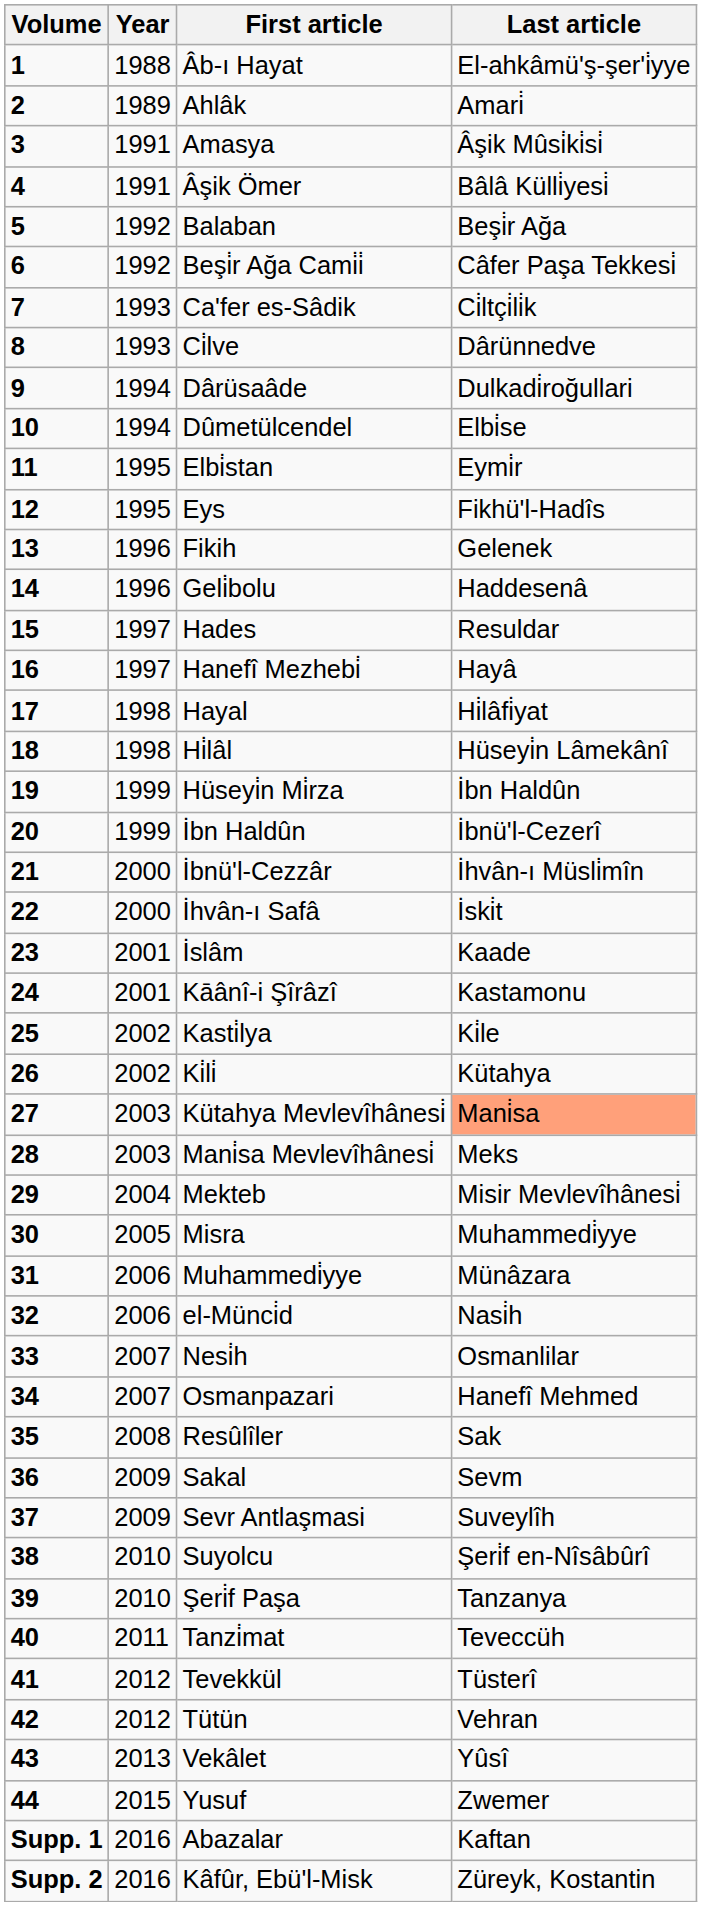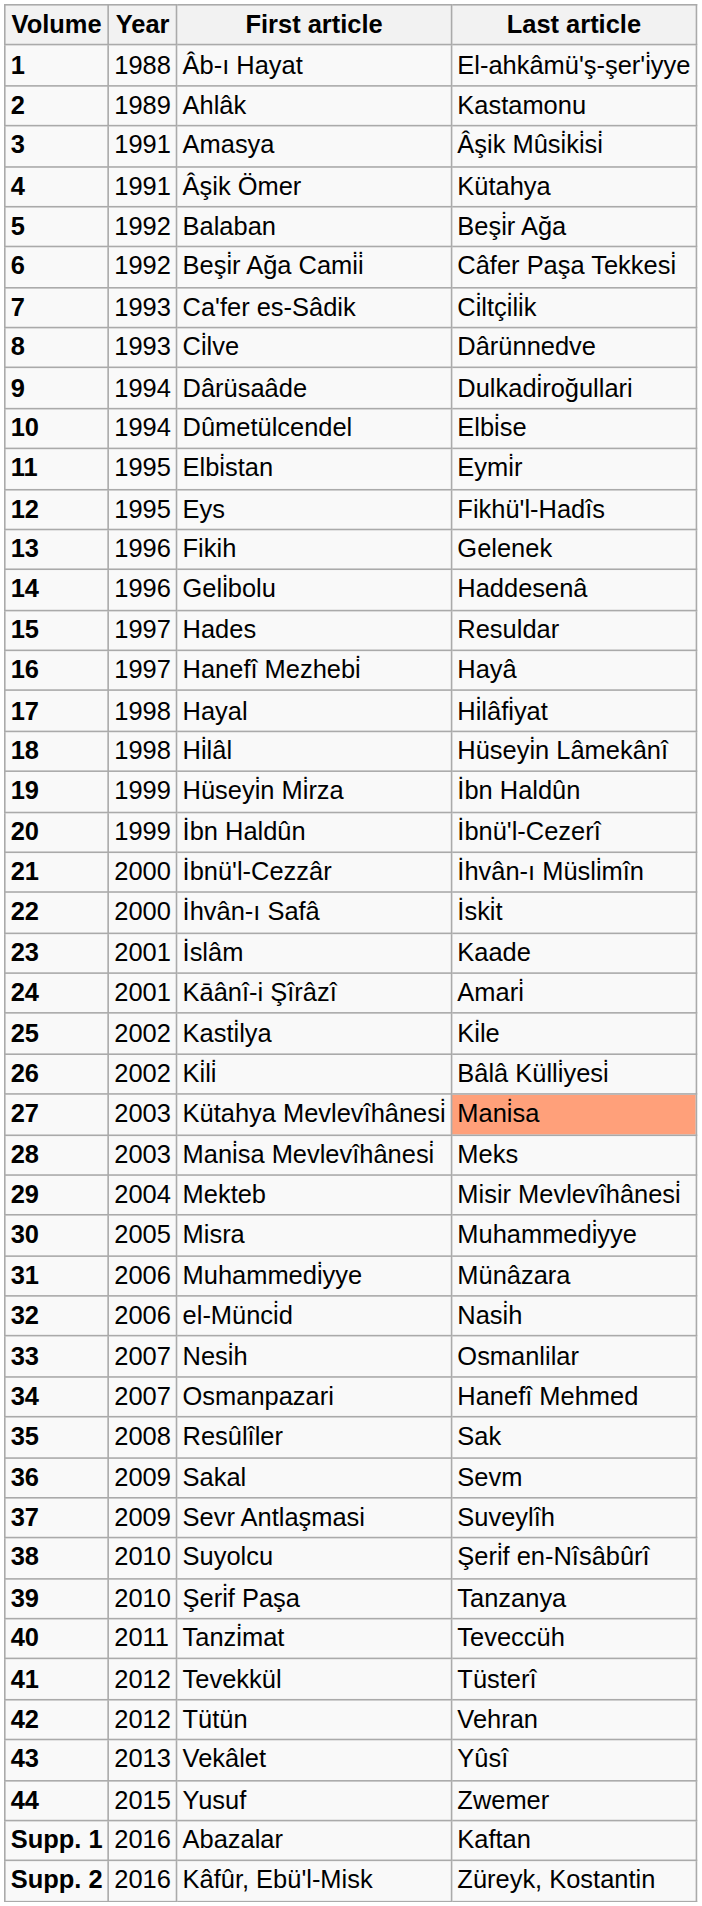Ahlâk | Last article: Amari̇ -> Kastamonu
Âşik Ömer | Last article: Bâlâ Külli̇yesi̇ -> Kütahya
Kāânî-i Şîrâzî | Last article: Kastamonu -> Amari̇
Ki̇li̇ | Last article: Kütahya -> Bâlâ Külli̇yesi̇
